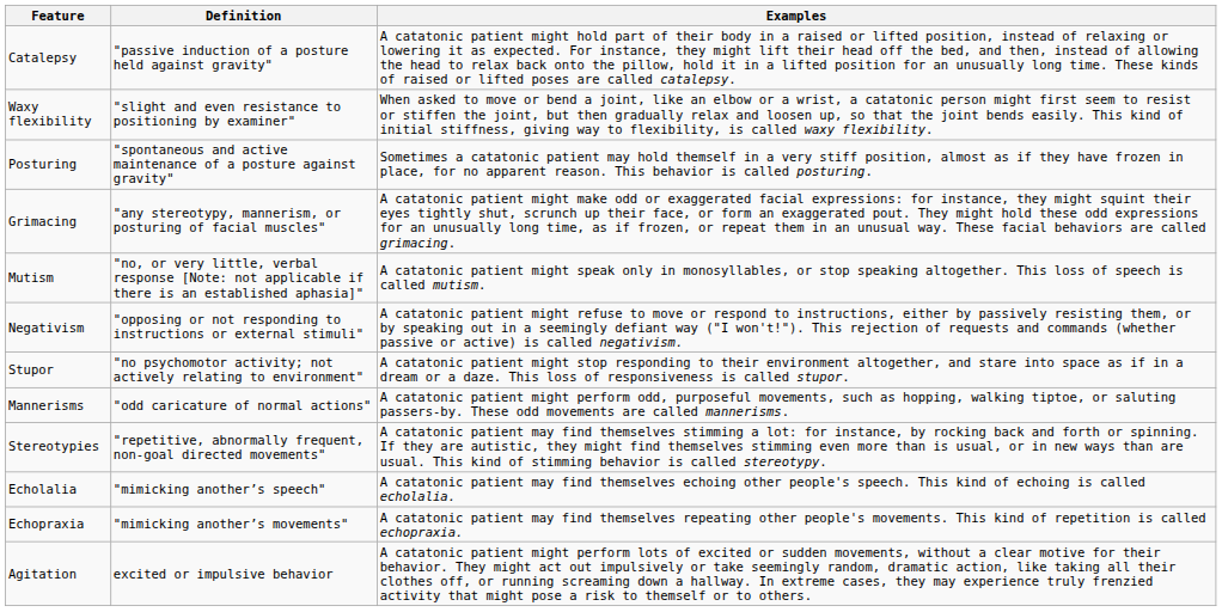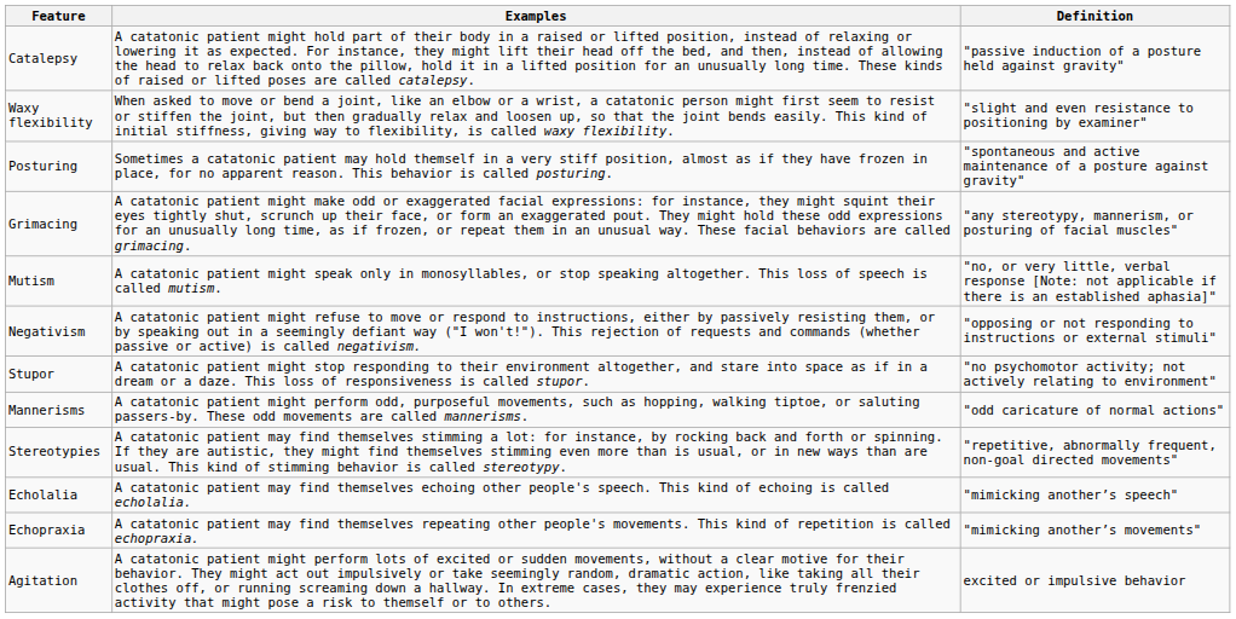columns swapped: Definition <-> Examples
